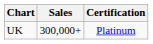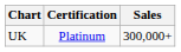columns swapped: Certification <-> Sales
